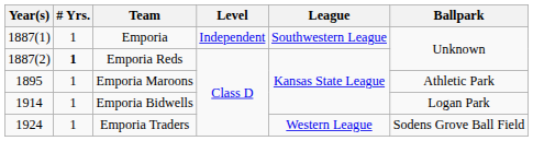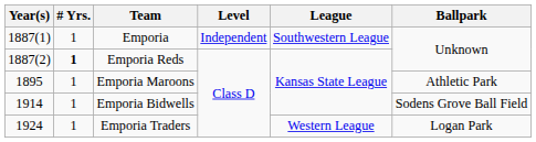Emporia Bidwells | Ballpark: Logan Park -> Sodens Grove Ball Field
Emporia Traders | Ballpark: Sodens Grove Ball Field -> Logan Park
